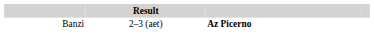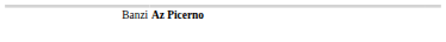- column: Result | 2–3 (aet)
